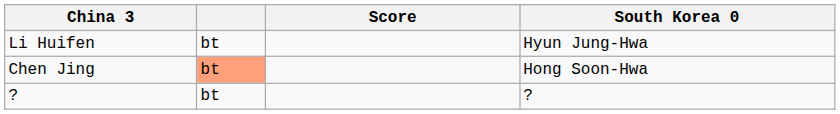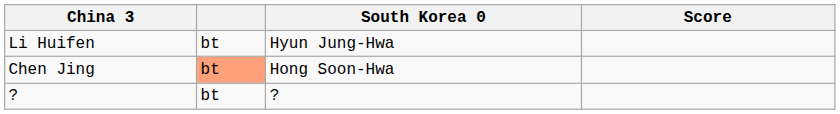columns swapped: South Korea 0 <-> Score
